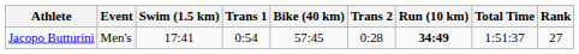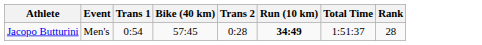- column: Swim (1.5 km) | 17:41
Jacopo Butturini | Rank: 27 -> 28
